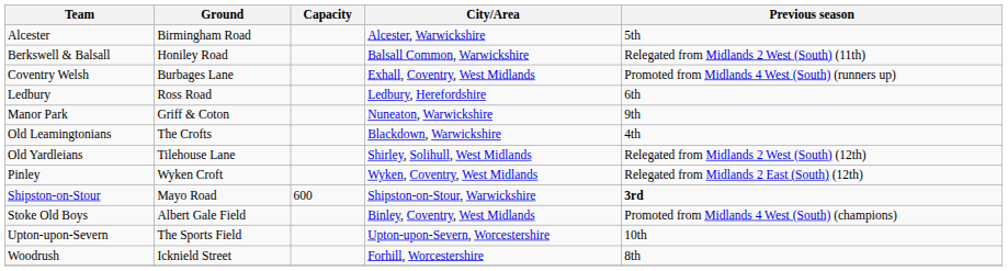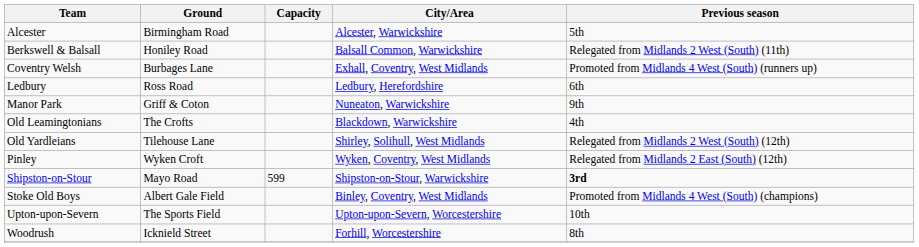Shipston-on-Stour | Capacity: 600 -> 599
